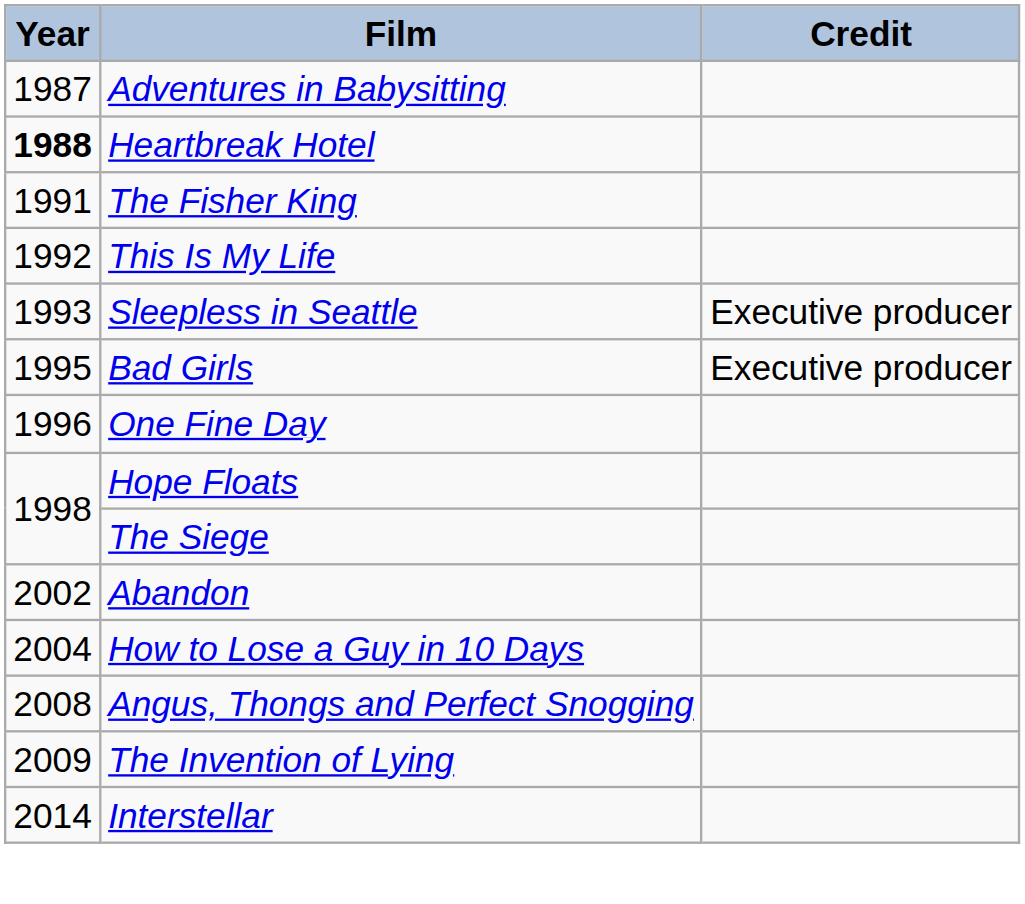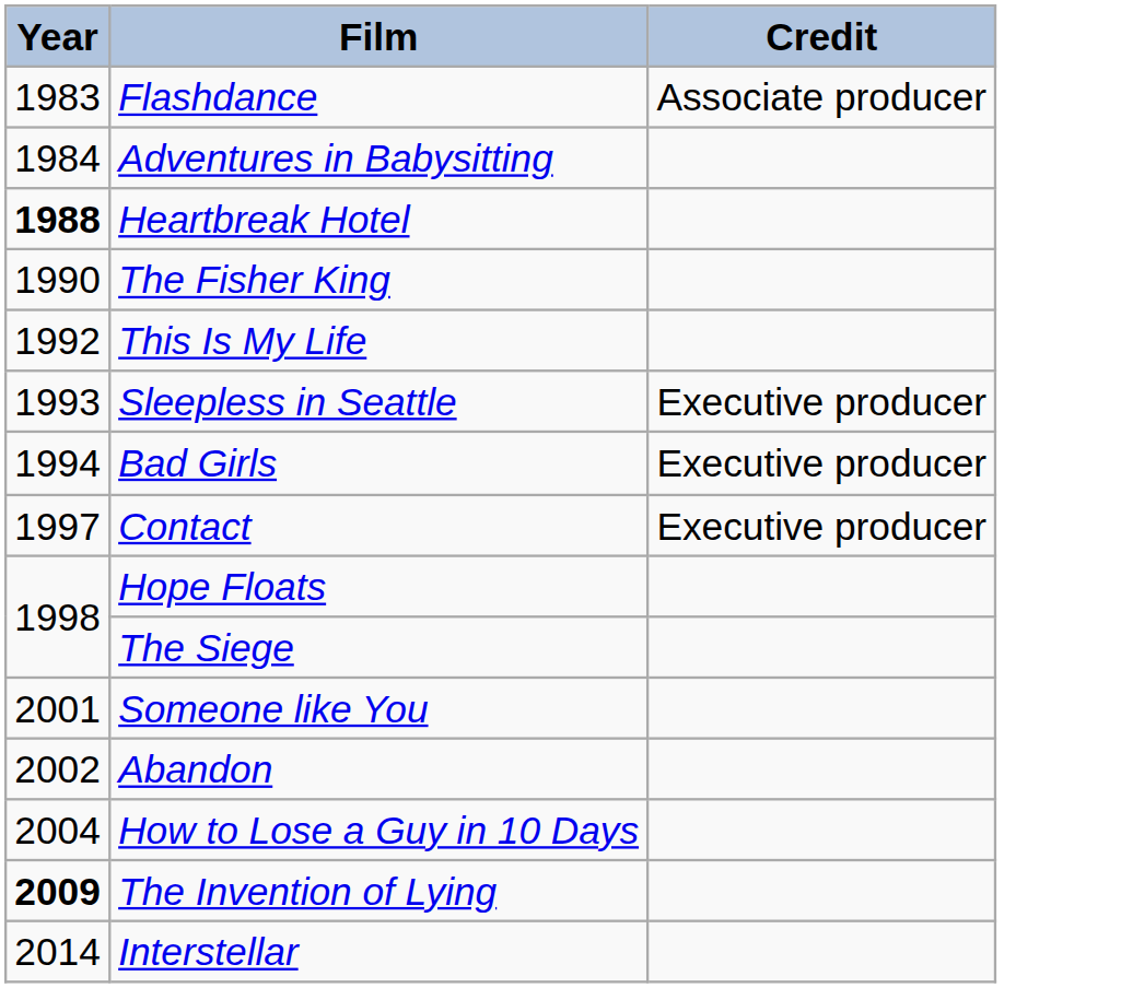+ row: 1983 | Flashdance | Associate producer
Adventures in Babysitting | Year: 1987 -> 1984
The Fisher King | Year: 1991 -> 1990
Bad Girls | Year: 1995 -> 1994
- row: 1996 | One Fine Day
+ row: 1997 | Contact | Executive producer
+ row: 2001 | Someone like You
- row: 2008 | Angus, Thongs and Perfect Snogging
The Invention of Lying | Year: normal -> bold
